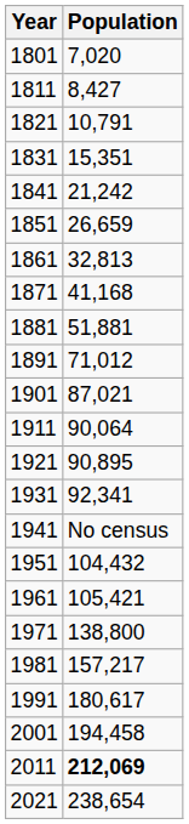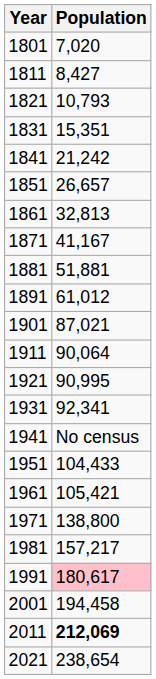1821 | Population: 10,791 -> 10,793
1851 | Population: 26,659 -> 26,657
1871 | Population: 41,168 -> 41,167
1891 | Population: 71,012 -> 61,012
1921 | Population: 90,895 -> 90,995
1951 | Population: 104,432 -> 104,433
1991 | Population: no background -> pink background
